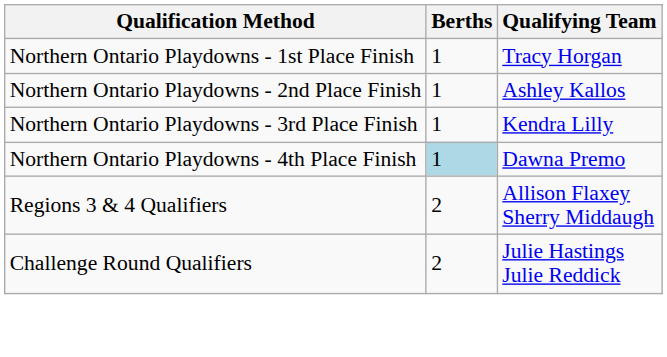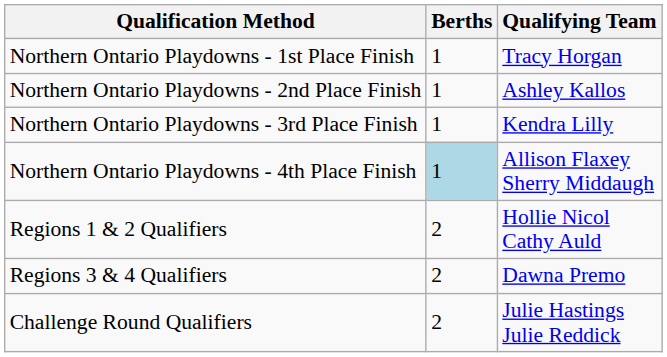Northern Ontario Playdowns - 4th Place Finish | Qualifying Team: Dawna Premo -> Allison Flaxey Sherry Middaugh
+ row: Regions 1 & 2 Qualifiers | 2 | Hollie Nicol Cathy Auld
Regions 3 & 4 Qualifiers | Qualifying Team: Allison Flaxey Sherry Middaugh -> Dawna Premo
